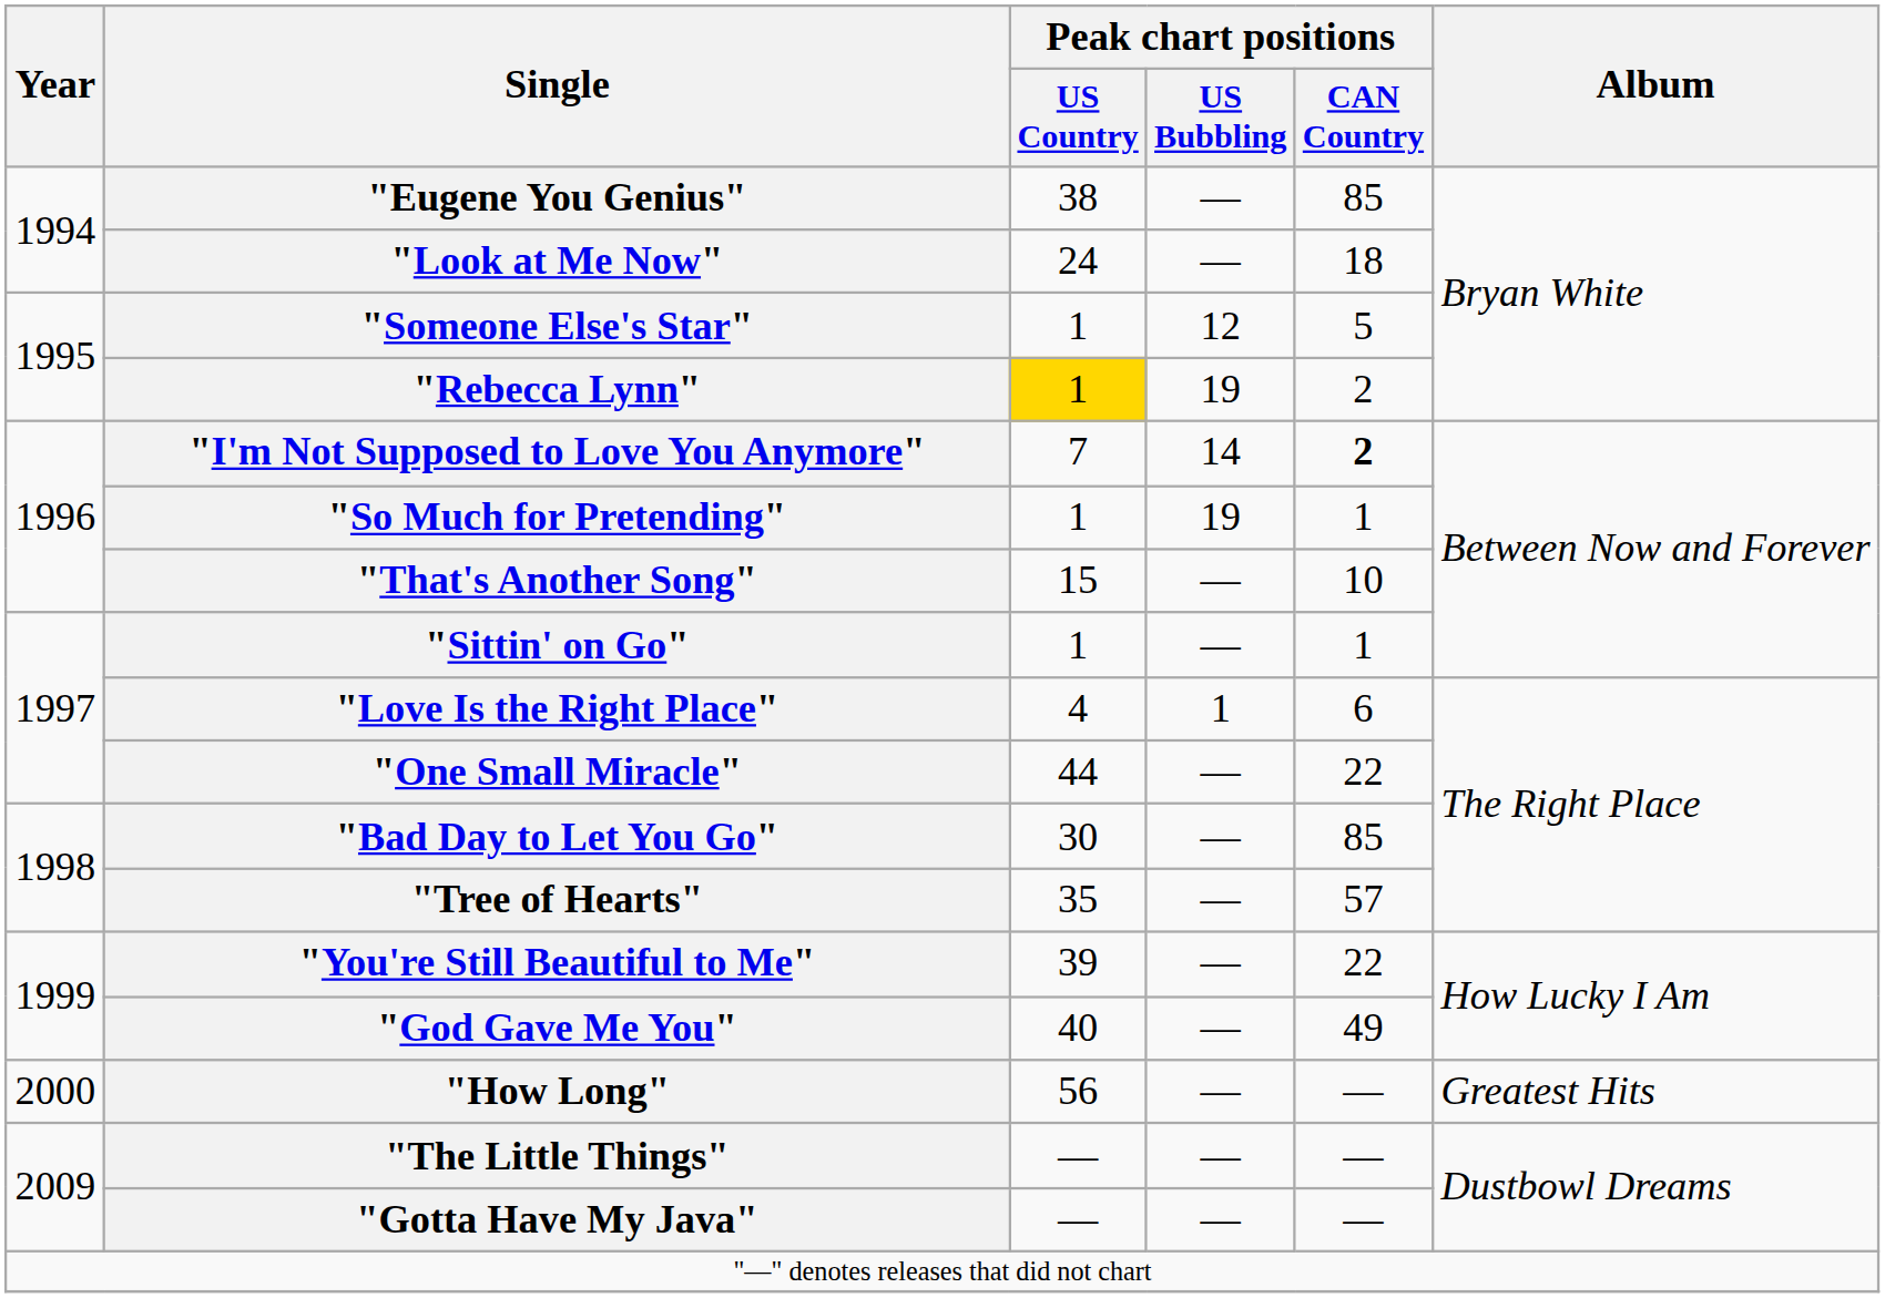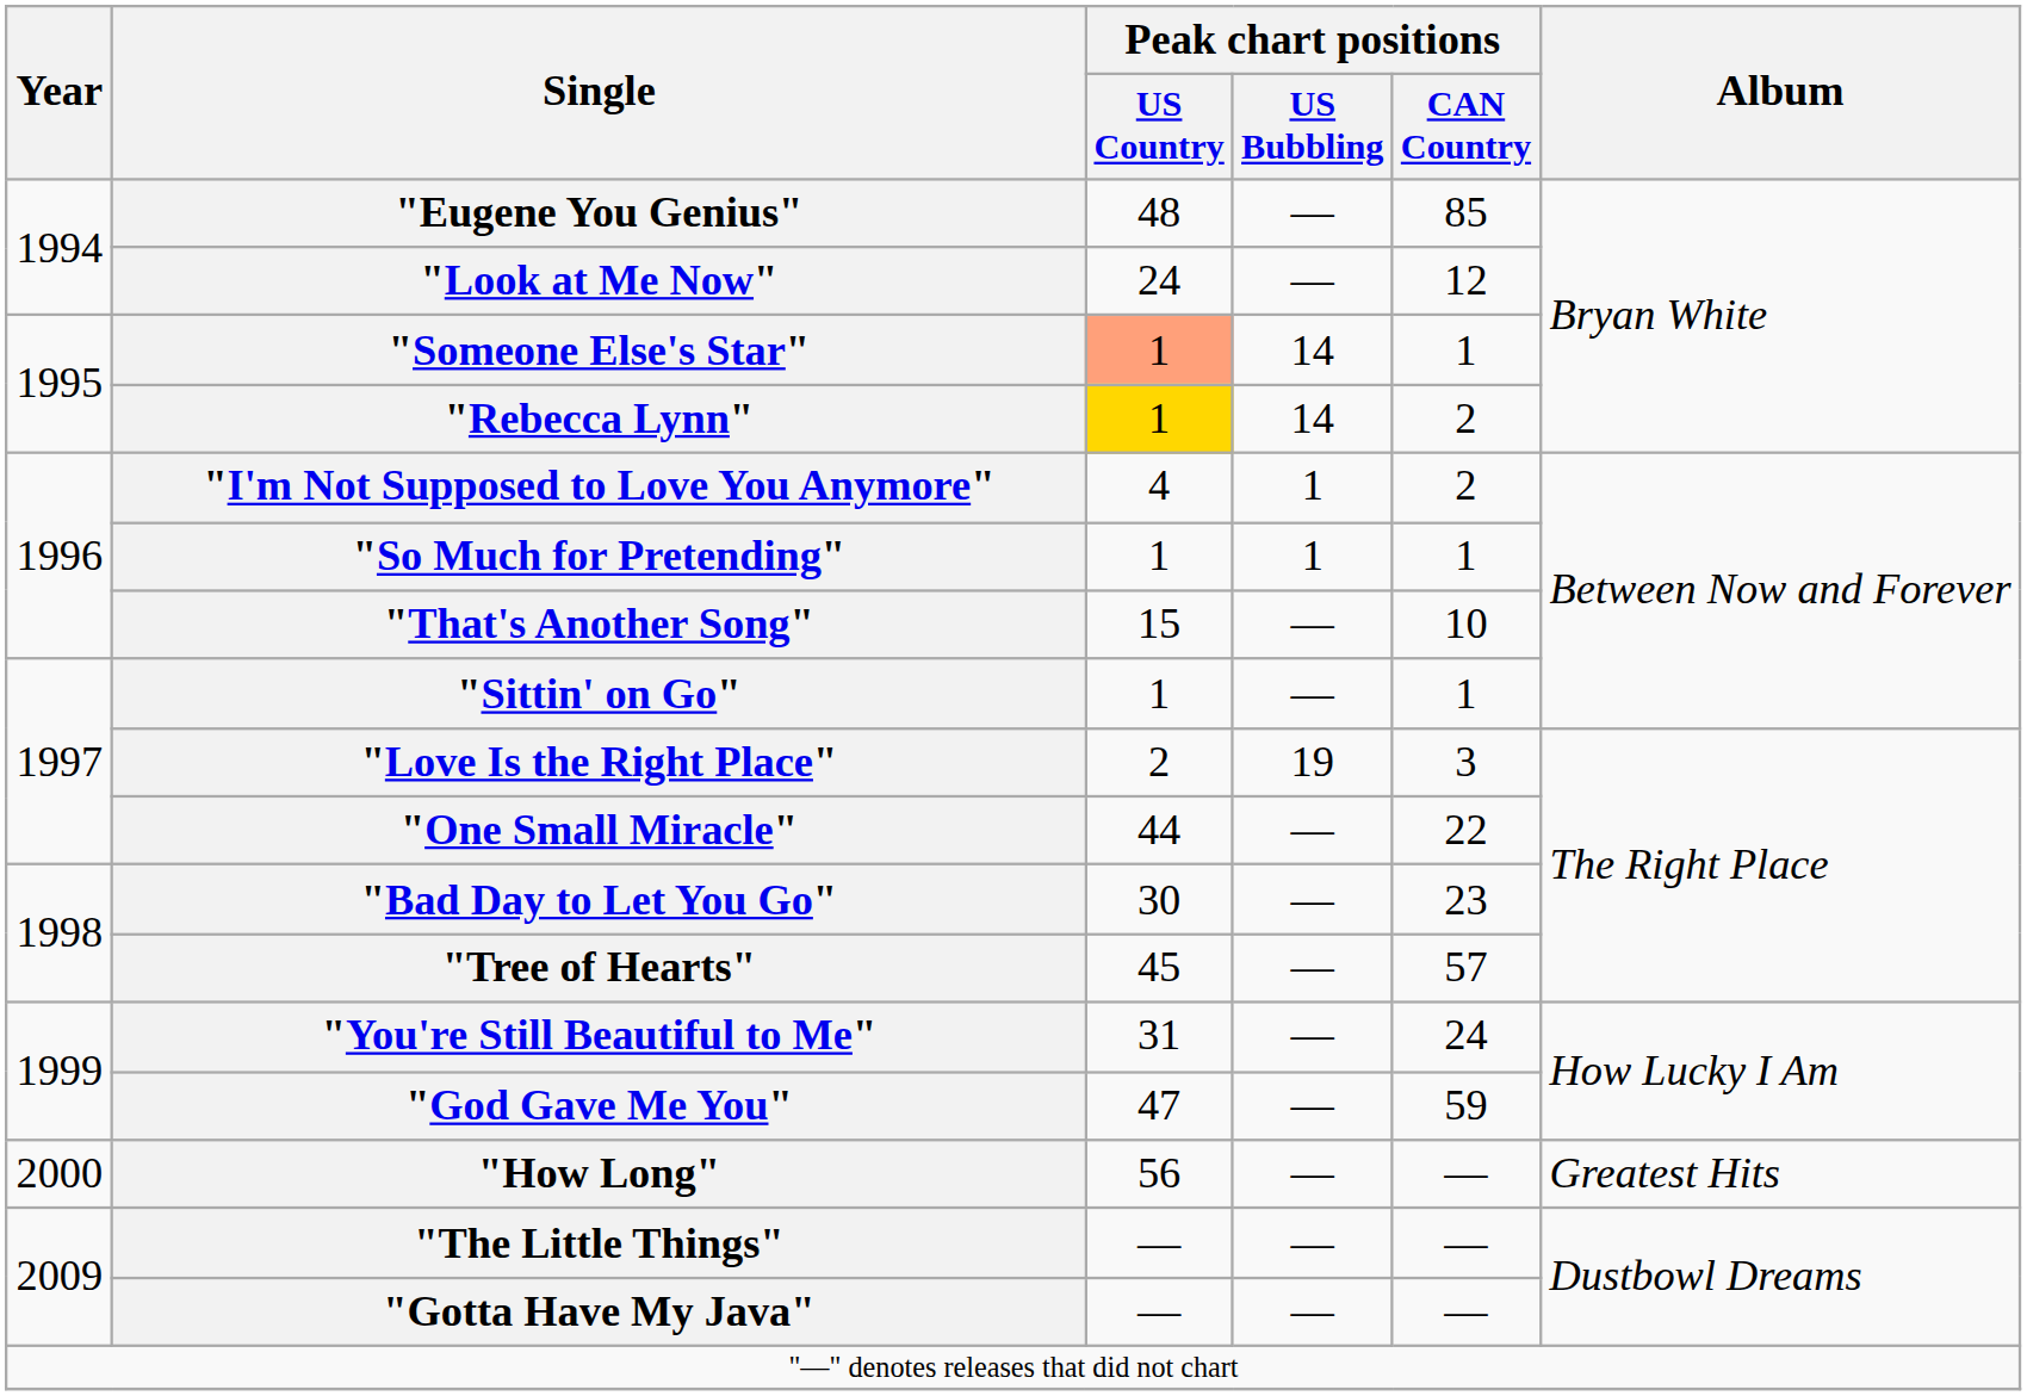"Eugene You Genius" | Peak chart positions / US Country: 38 -> 48
"Look at Me Now" | Peak chart positions / CAN Country: 18 -> 12
"Someone Else's Star" | Peak chart positions / US Country: no background -> lightsalmon background
"Someone Else's Star" | Peak chart positions / US Bubbling: 12 -> 14
"Someone Else's Star" | Peak chart positions / CAN Country: 5 -> 1
"Rebecca Lynn" | Peak chart positions / US Bubbling: 19 -> 14
"I'm Not Supposed to Love You Anymore" | Peak chart positions / US Country: 7 -> 4
"I'm Not Supposed to Love You Anymore" | Peak chart positions / US Bubbling: 14 -> 1
"I'm Not Supposed to Love You Anymore" | Peak chart positions / CAN Country: bold -> normal
"So Much for Pretending" | Peak chart positions / US Bubbling: 19 -> 1
"Love Is the Right Place" | Peak chart positions / US Country: 4 -> 2
"Love Is the Right Place" | Peak chart positions / US Bubbling: 1 -> 19
"Love Is the Right Place" | Peak chart positions / CAN Country: 6 -> 3
"Bad Day to Let You Go" | Peak chart positions / CAN Country: 85 -> 23
"Tree of Hearts" | Peak chart positions / US Country: 35 -> 45
"You're Still Beautiful to Me" | Peak chart positions / US Country: 39 -> 31
"You're Still Beautiful to Me" | Peak chart positions / CAN Country: 22 -> 24
"God Gave Me You" | Peak chart positions / US Country: 40 -> 47
"God Gave Me You" | Peak chart positions / CAN Country: 49 -> 59
